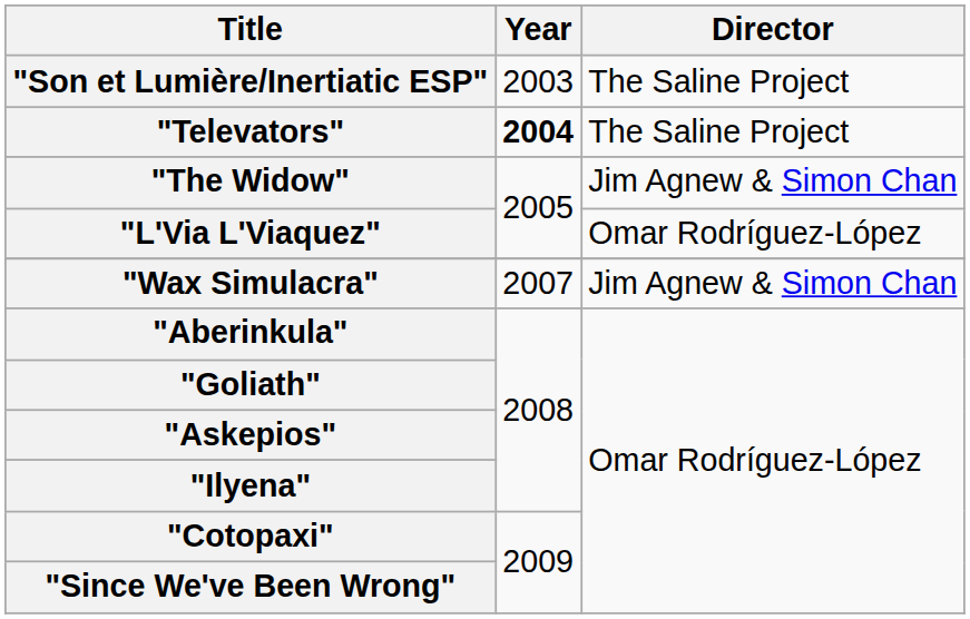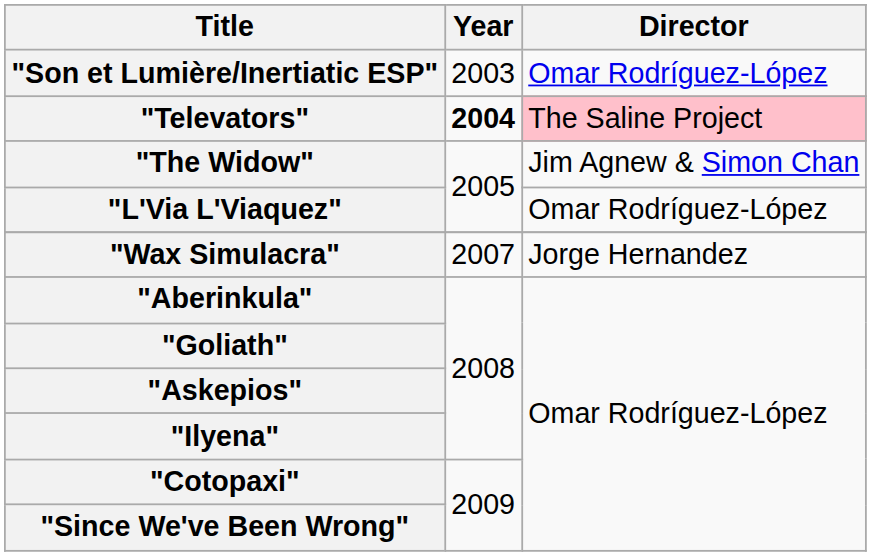"Son et Lumière/Inertiatic ESP" | Director: The Saline Project -> Omar Rodríguez-López
"Televators" | Director: no background -> pink background
"Wax Simulacra" | Director: Jim Agnew & Simon Chan -> Jorge Hernandez
